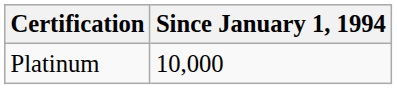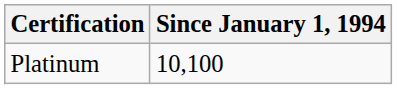Platinum | Since January 1, 1994: 10,000 -> 10,100
